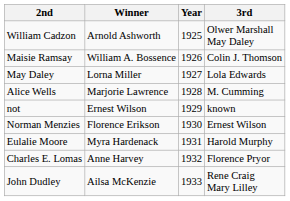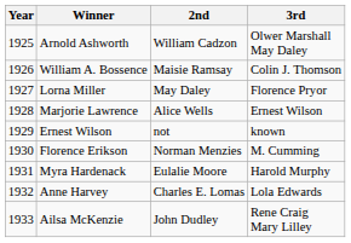columns swapped: Year <-> 2nd
Lorna Miller | 3rd: Lola Edwards -> Florence Pryor
Marjorie Lawrence | 3rd: M. Cumming -> Ernest Wilson
Florence Erikson | 3rd: Ernest Wilson -> M. Cumming
Anne Harvey | 3rd: Florence Pryor -> Lola Edwards
